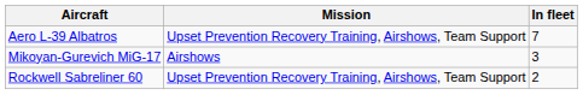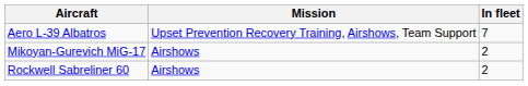Mikoyan-Gurevich MiG-17 | In fleet: 3 -> 2
Rockwell Sabreliner 60 | Mission: Upset Prevention Recovery Training, Airshows, Team Support -> Airshows
